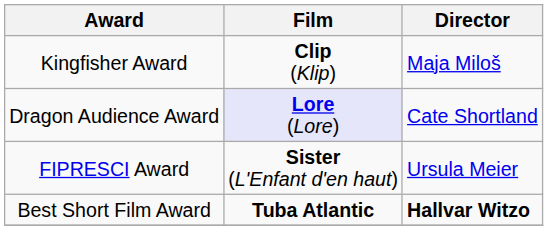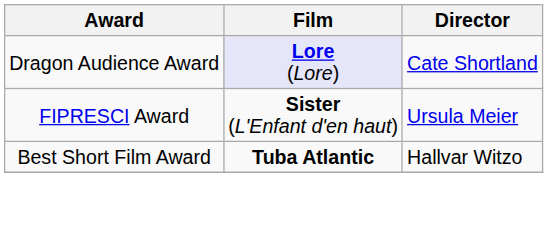- row: Kingfisher Award | Clip (Klip) | Maja Miloš
Best Short Film Award | Director: bold -> normal
